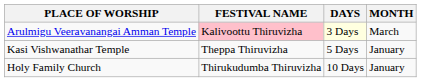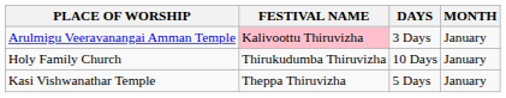Arulmigu Veeravanangai Amman Temple | DAYS: lightyellow background -> no background
Arulmigu Veeravanangai Amman Temple | MONTH: March -> January
rows swapped: Holy Family Church <-> Kasi Vishwanathar Temple
